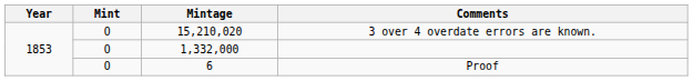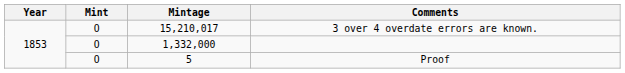3 over 4 overdate errors are known. | Mintage: 15,210,020 -> 15,210,017
Proof | Mintage: 6 -> 5
